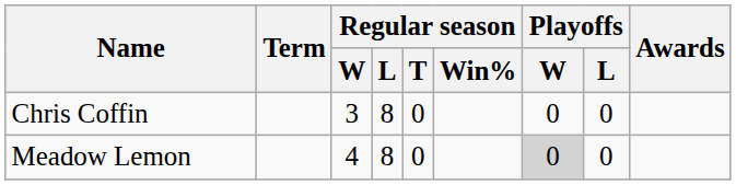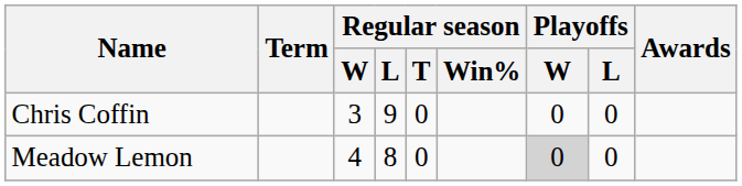Chris Coffin | Regular season / L: 8 -> 9
